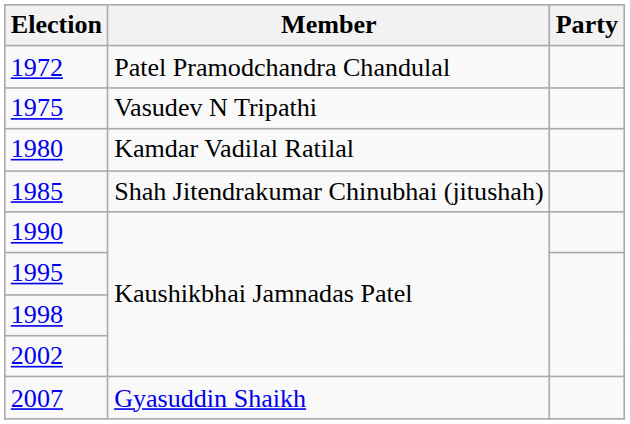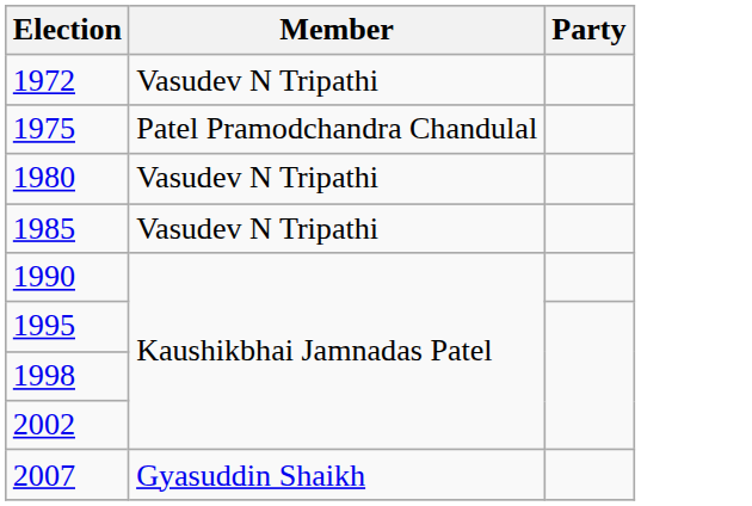1972 | Member: Patel Pramodchandra Chandulal -> Vasudev N Tripathi
1975 | Member: Vasudev N Tripathi -> Patel Pramodchandra Chandulal
1980 | Member: Kamdar Vadilal Ratilal -> Vasudev N Tripathi
1985 | Member: Shah Jitendrakumar Chinubhai (jitushah) -> Vasudev N Tripathi
